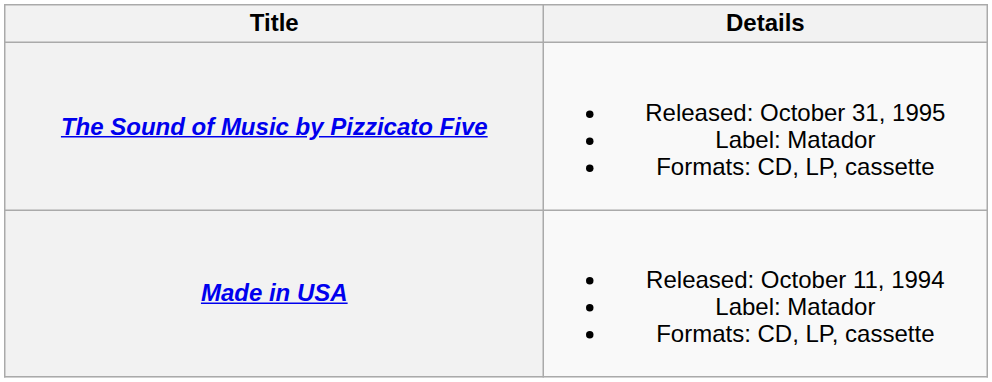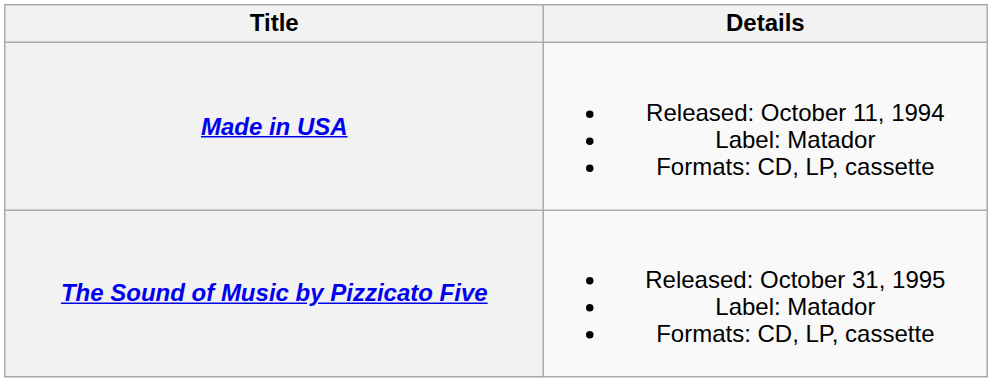rows swapped: Made in USA <-> The Sound of Music by Pizzicato Five
